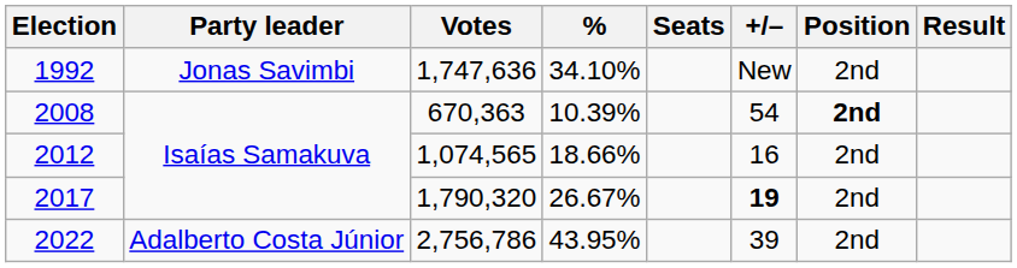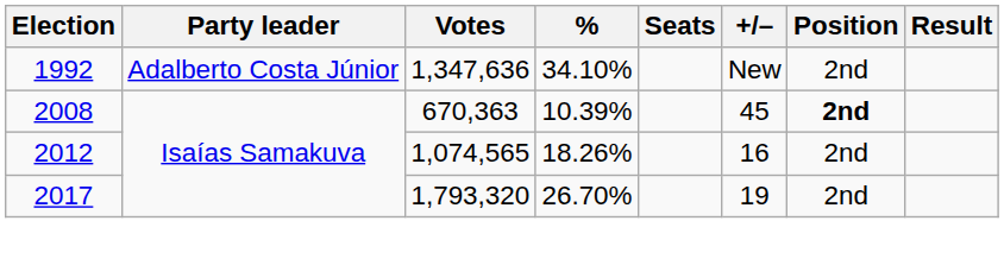1992 | Party leader: Jonas Savimbi -> Adalberto Costa Júnior
1992 | Votes: 1,747,636 -> 1,347,636
2008 | +/–: 54 -> 45
2012 | %: 18.66% -> 18.26%
2017 | Votes: 1,790,320 -> 1,793,320
2017 | %: 26.67% -> 26.70%
2017 | +/–: bold -> normal
- row: 2022 | Adalberto Costa Júnior | 2,756,786 | 43.95% | 39 | 2nd
